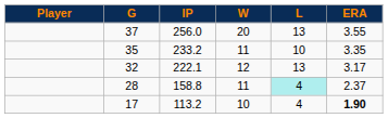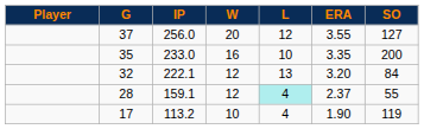+ column: SO | 127 | 200 | 84 | 55 | 119
37 | L: 13 -> 12
35 | IP: 233.2 -> 233.0
35 | W: 11 -> 16
32 | ERA: 3.17 -> 3.20
28 | IP: 158.8 -> 159.1
28 | W: 11 -> 12
17 | ERA: bold -> normal
